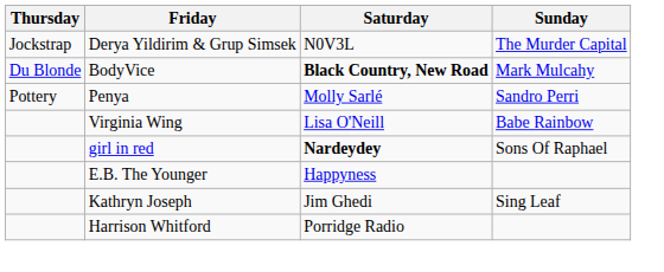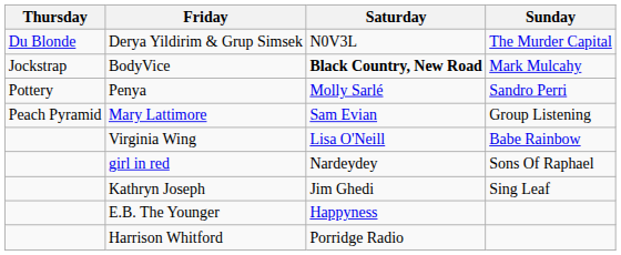Derya Yildirim & Grup Simsek | Thursday: Jockstrap -> Du Blonde
BodyVice | Thursday: Du Blonde -> Jockstrap
+ row: Peach Pyramid | Mary Lattimore | Sam Evian | Group Listening
girl in red | Saturday: bold -> normal
rows swapped: Kathryn Joseph <-> E.B. The Younger
